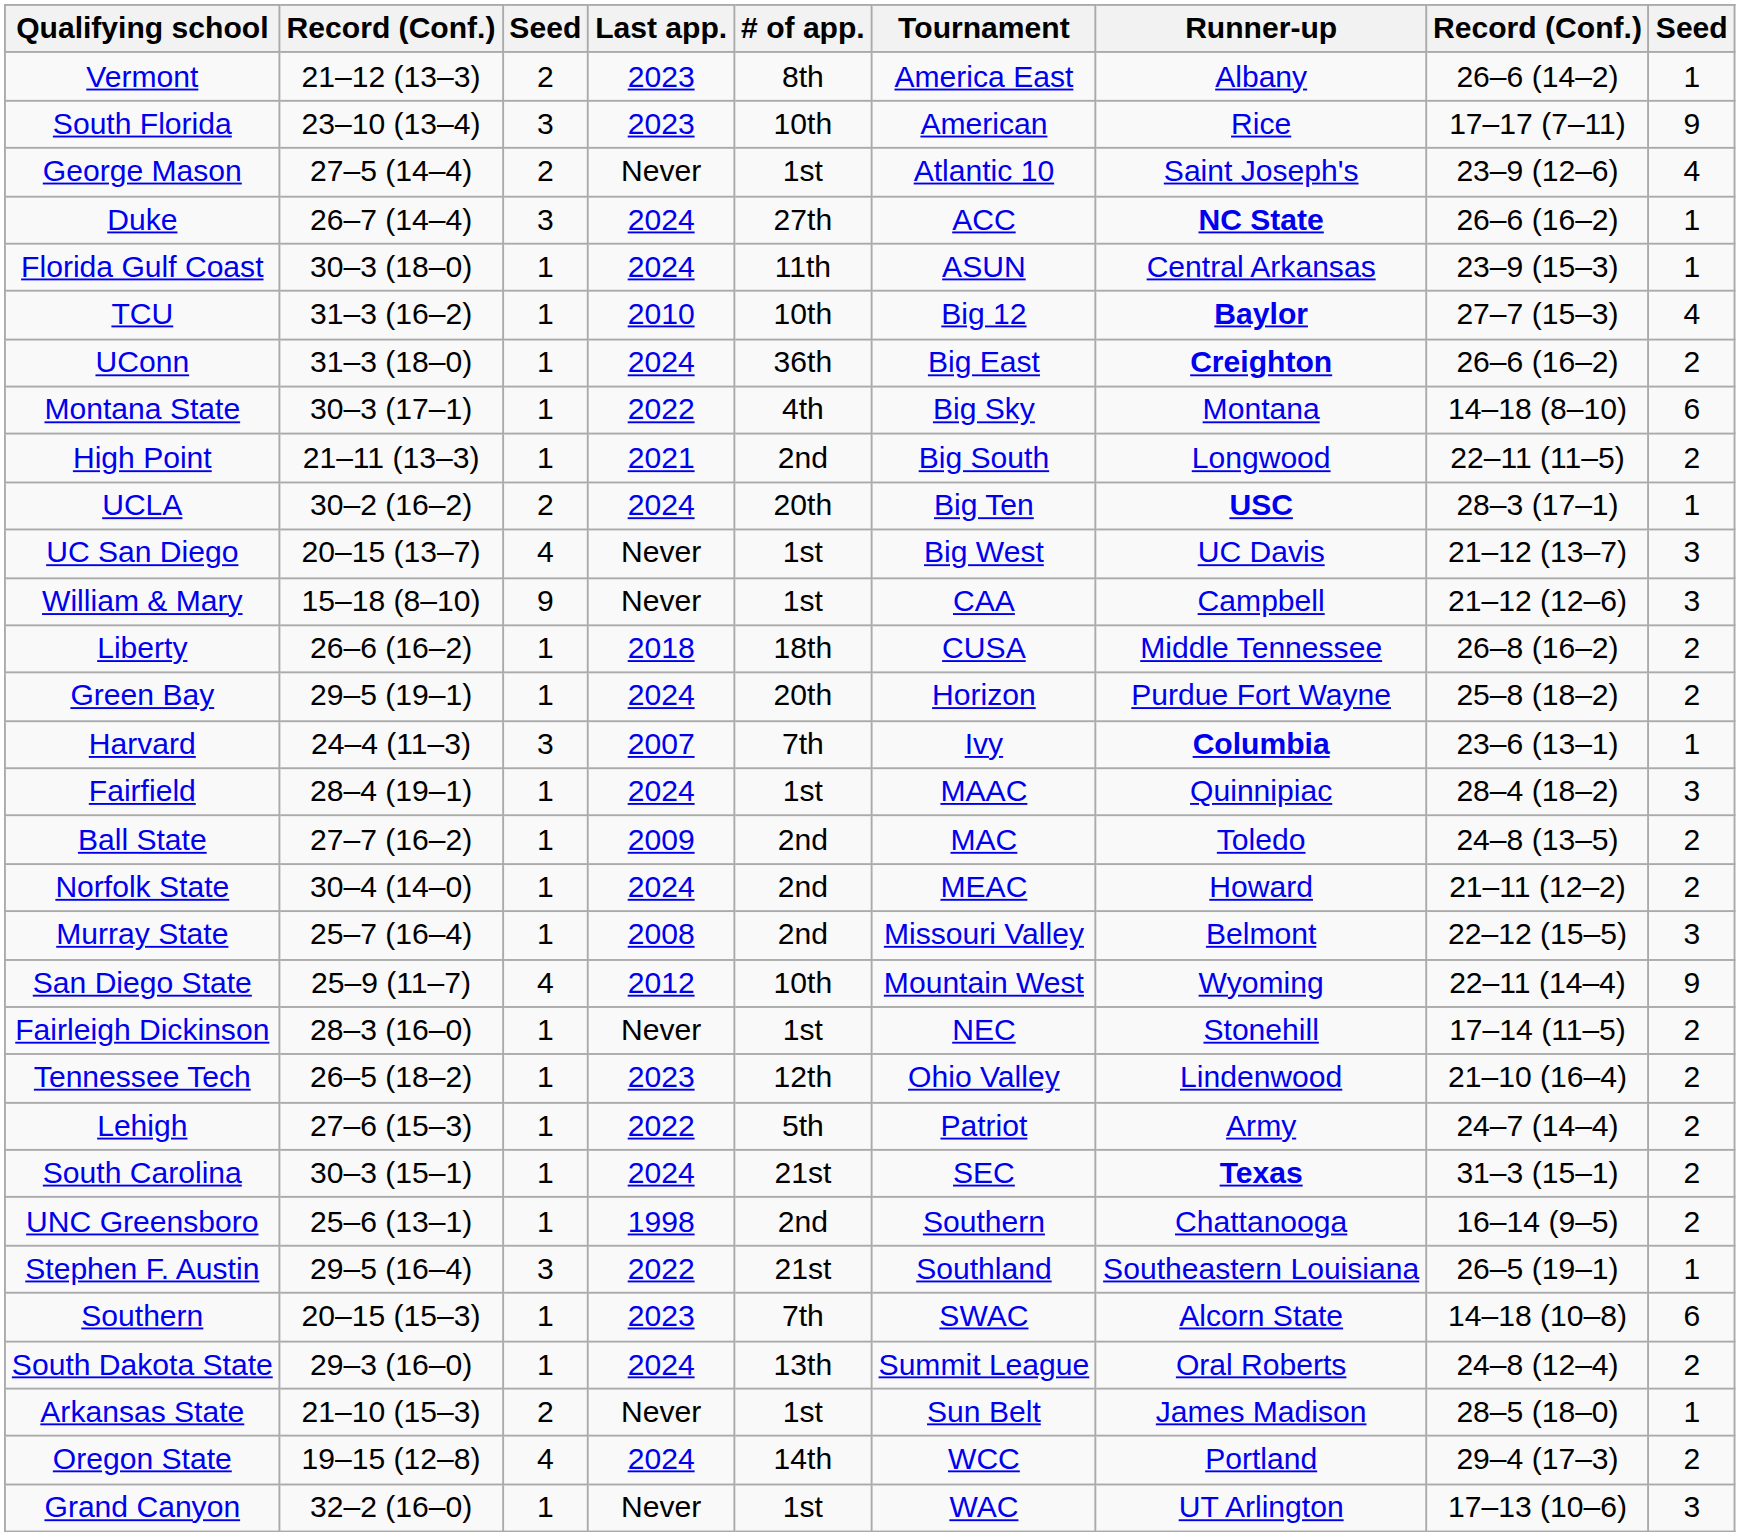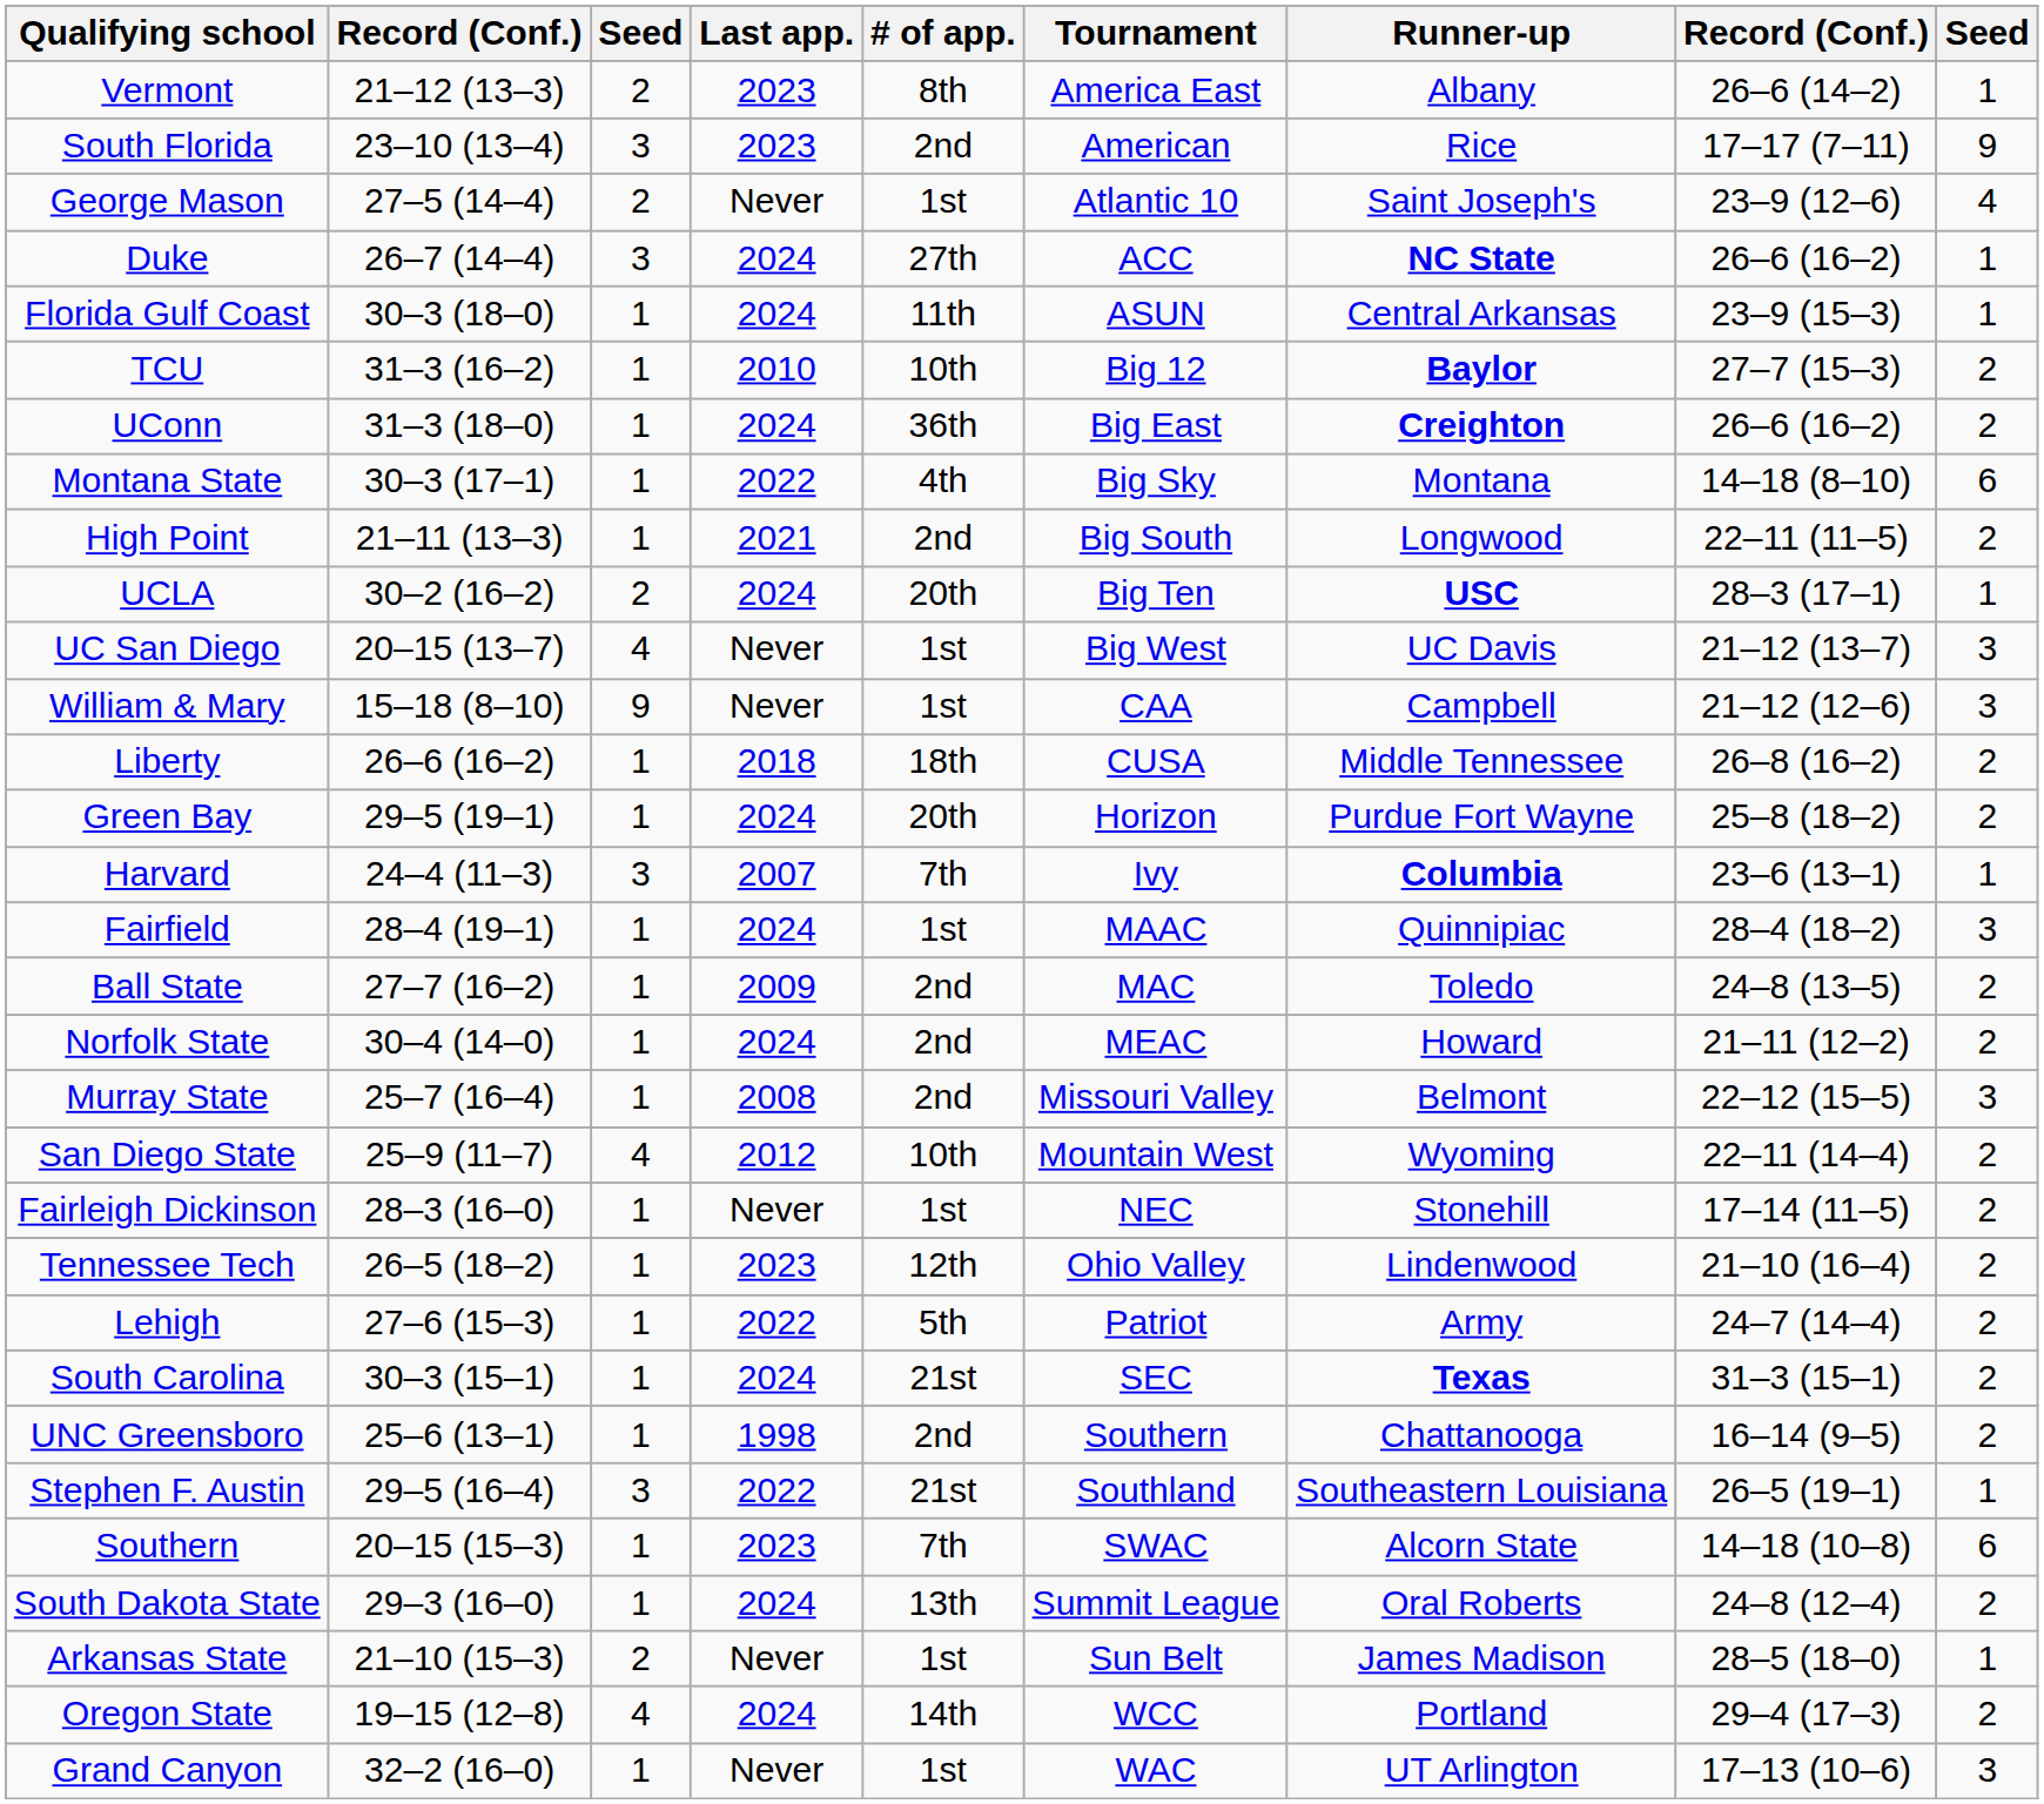South Florida | # of app.: 10th -> 2nd
TCU | column 9: 4 -> 2
San Diego State | column 9: 9 -> 2
